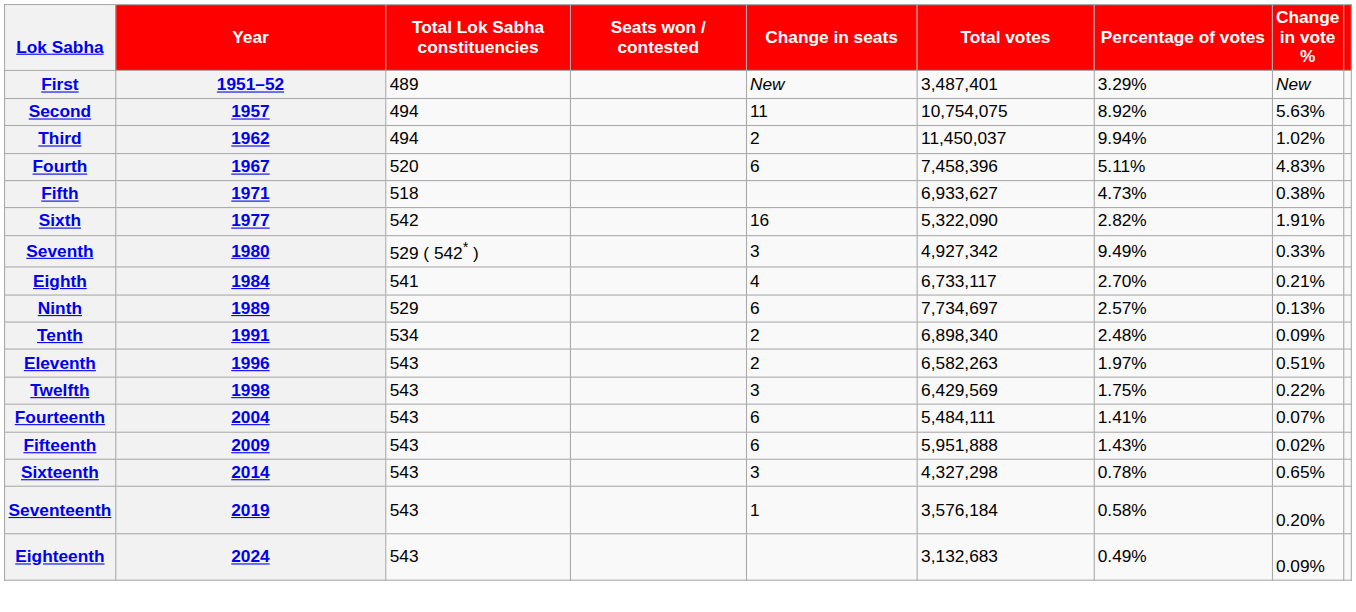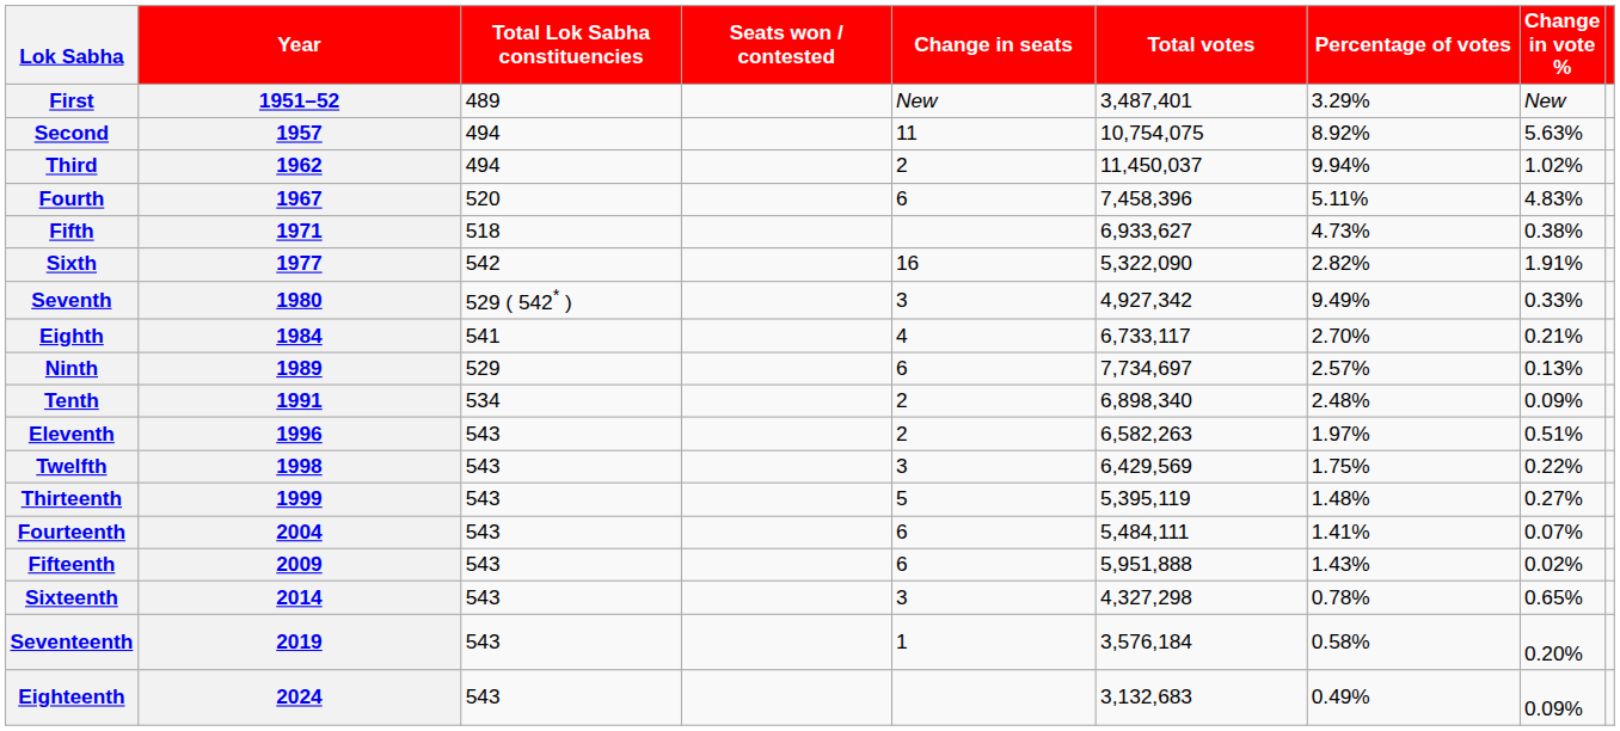+ row: Thirteenth | 1999 | 543 | 5 | 5,395,119 | 1.48% | 0.27%
